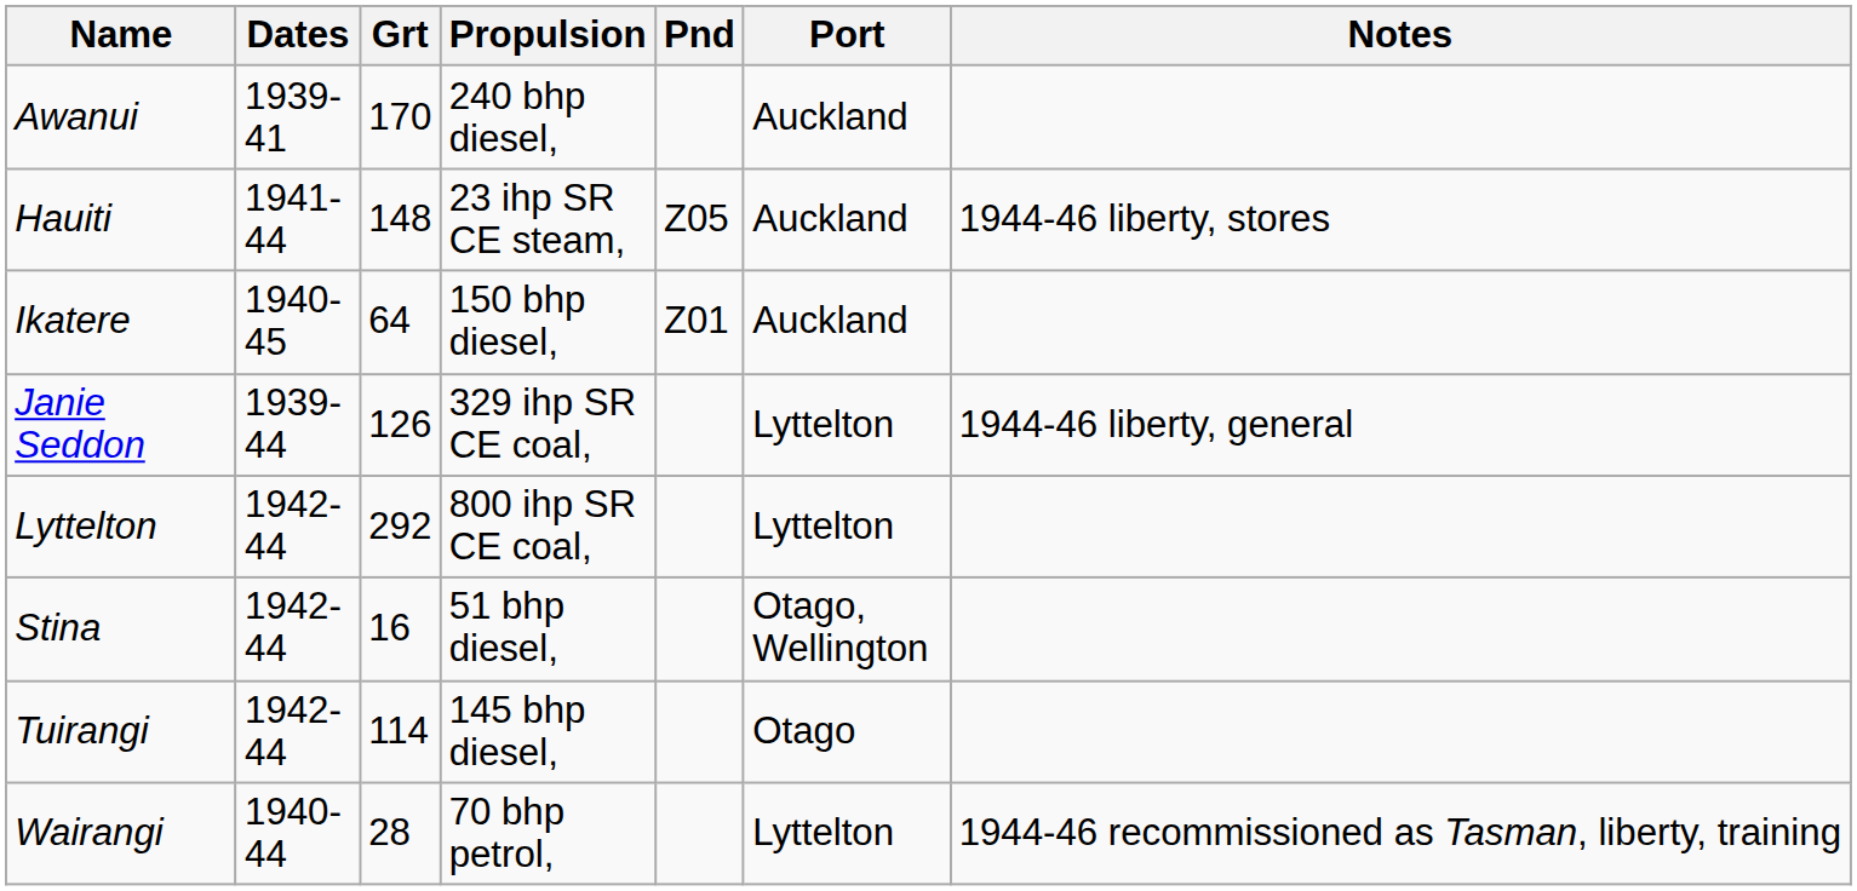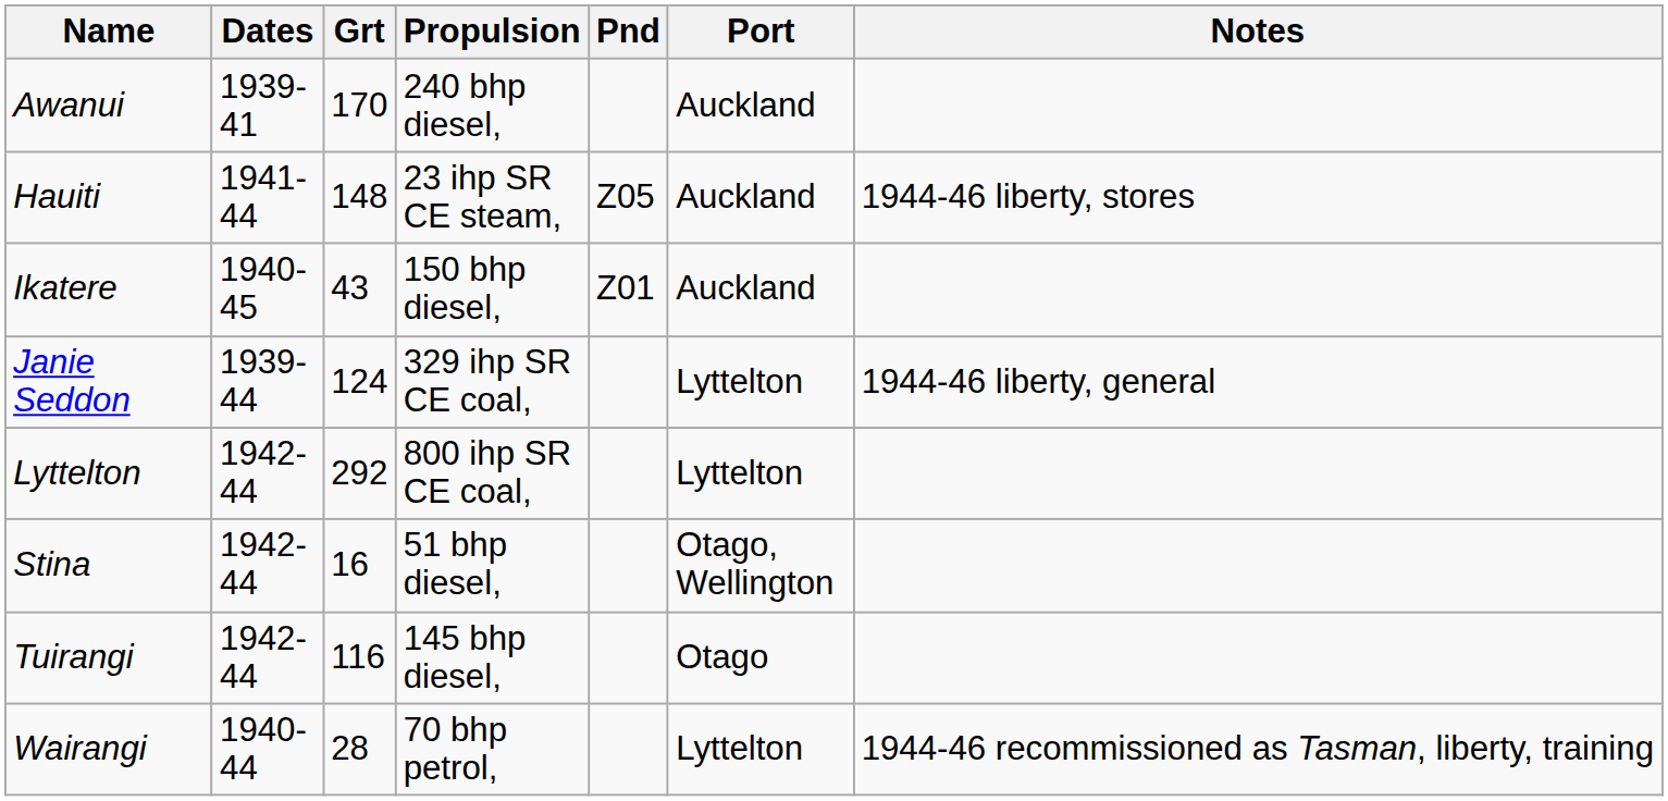Ikatere | Grt: 64 -> 43
Janie Seddon | Grt: 126 -> 124
Tuirangi | Grt: 114 -> 116
